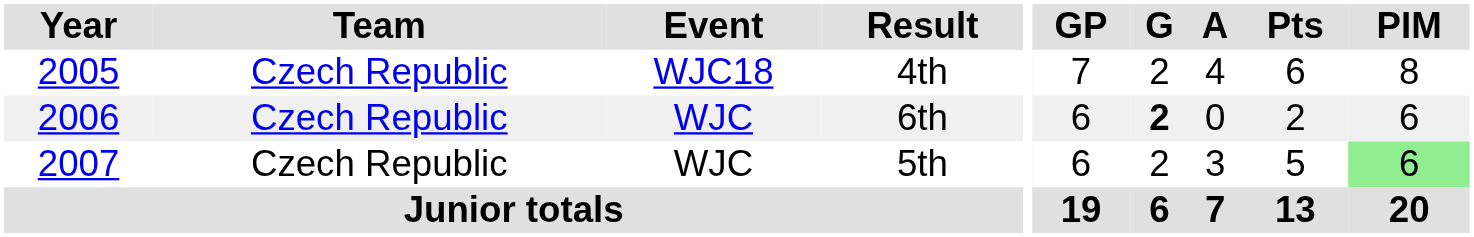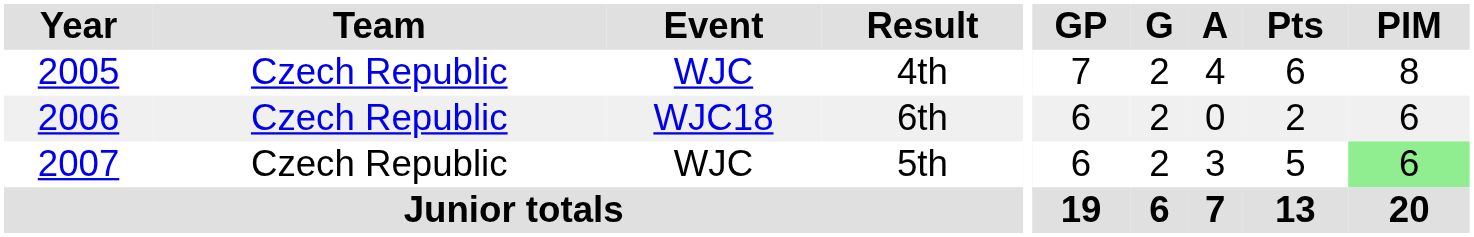4th | Event: WJC18 -> WJC
6th | Event: WJC -> WJC18
6th | G: bold -> normal
